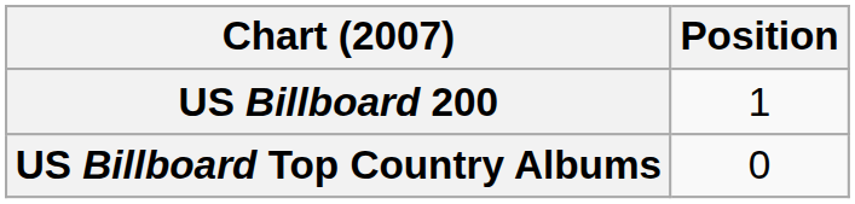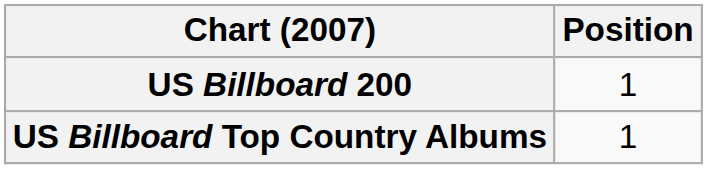US Billboard Top Country Albums | Position: 0 -> 1
